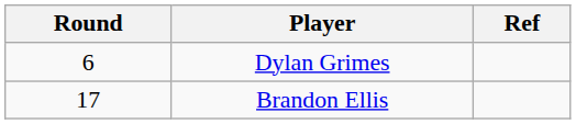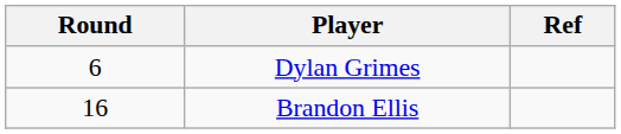Brandon Ellis | Round: 17 -> 16
